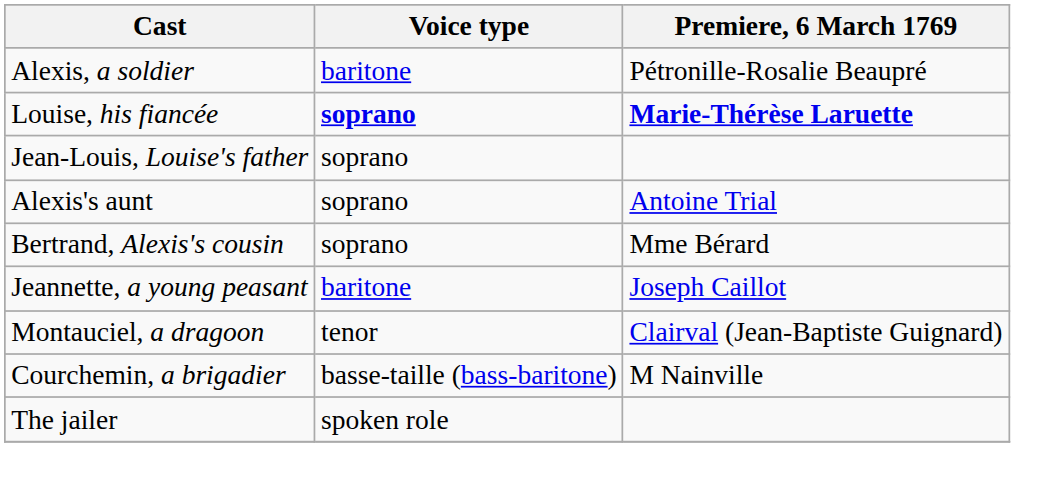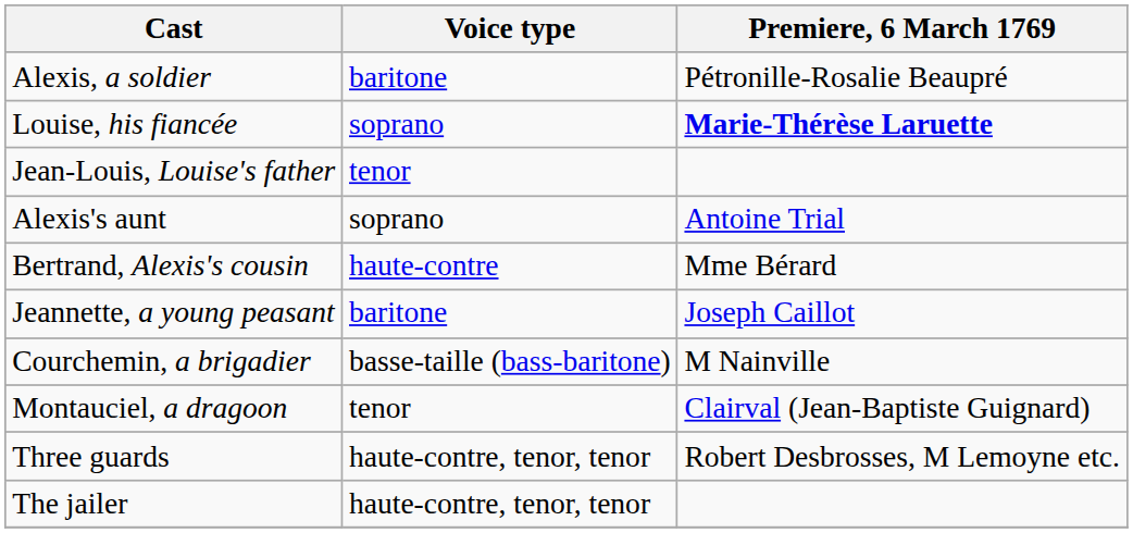Louise, his fiancée | Voice type: bold -> normal
Jean-Louis, Louise's father | Voice type: soprano -> tenor
Bertrand, Alexis's cousin | Voice type: soprano -> haute-contre
rows swapped: Montauciel, a dragoon <-> Courchemin, a brigadier
+ row: Three guards | haute-contre, tenor, tenor | Robert Desbrosses, M Lemoyne etc.
The jailer | Voice type: spoken role -> haute-contre, tenor, tenor
